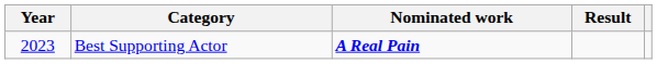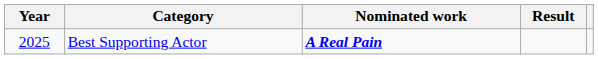Best Supporting Actor | Year: 2023 -> 2025
